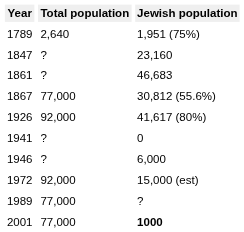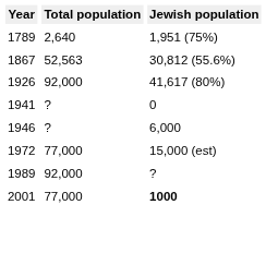- row: 1847 | ? | 23,160
- row: 1861 | ? | 46,683
1867 | Total population: 77,000 -> 52,563
1972 | Total population: 92,000 -> 77,000
1989 | Total population: 77,000 -> 92,000
